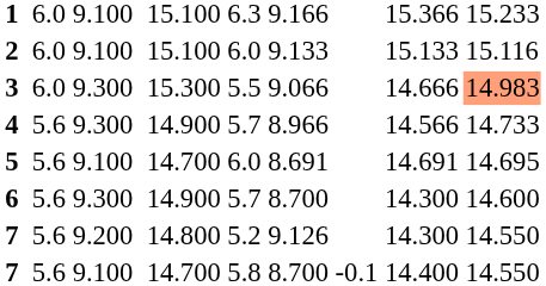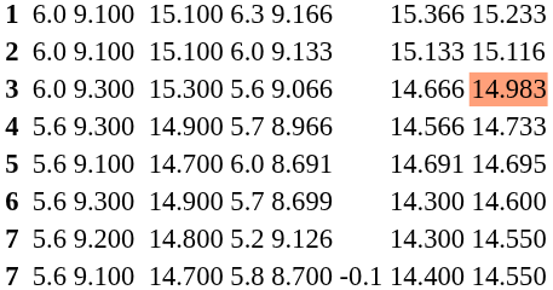3 | column 7: 5.5 -> 5.6
6 | column 8: 8.700 -> 8.699
